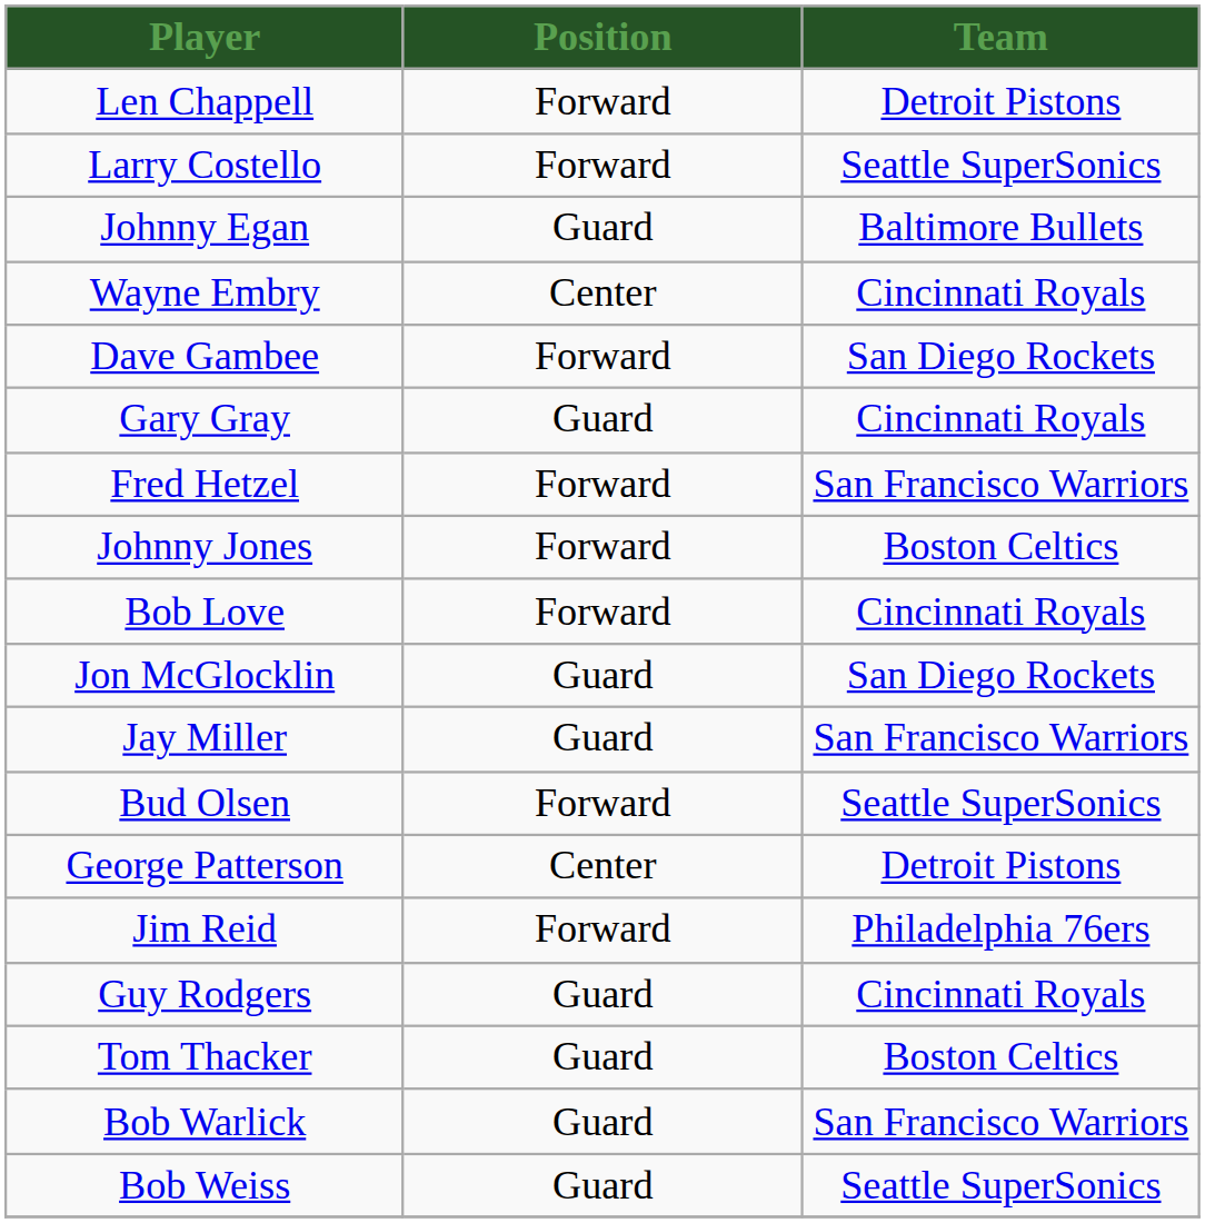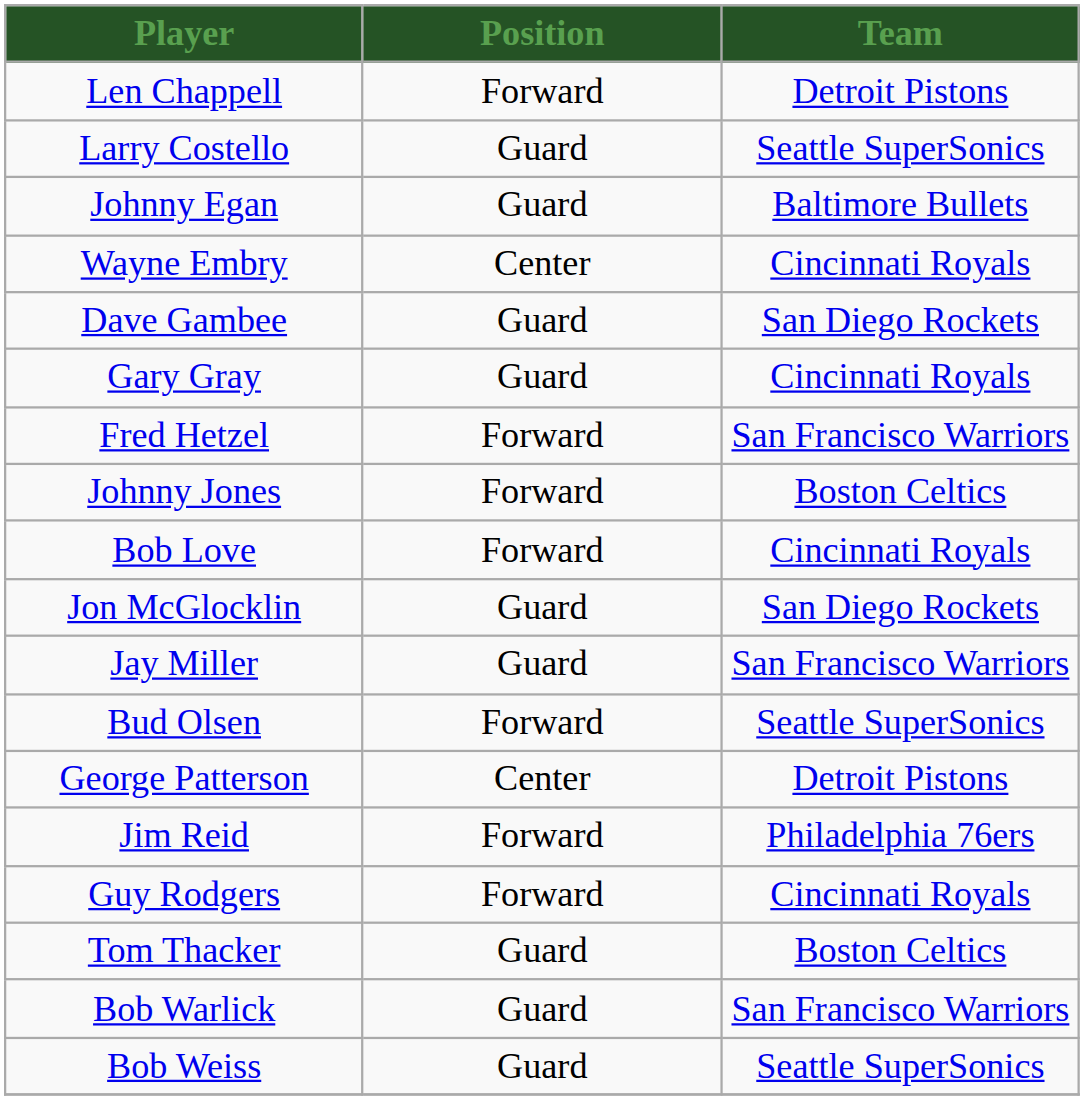Larry Costello | Position: Forward -> Guard
Dave Gambee | Position: Forward -> Guard
Guy Rodgers | Position: Guard -> Forward
